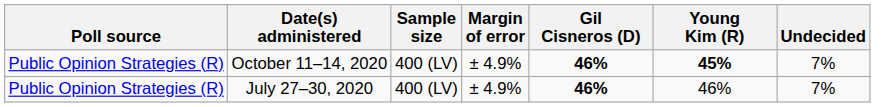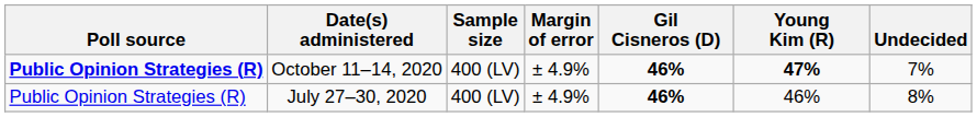October 11–14, 2020 | Poll source: normal -> bold
October 11–14, 2020 | Young Kim (R): 45% -> 47%
July 27–30, 2020 | Undecided: 7% -> 8%
